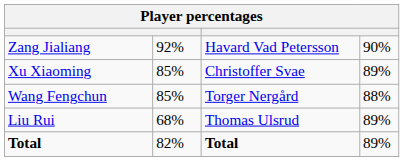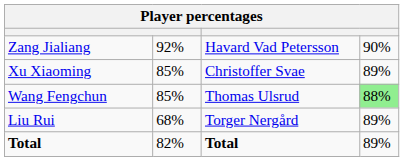Wang Fengchun | column 3: Torger Nergård -> Thomas Ulsrud
Wang Fengchun | column 4: no background -> lightgreen background
Liu Rui | column 3: Thomas Ulsrud -> Torger Nergård
